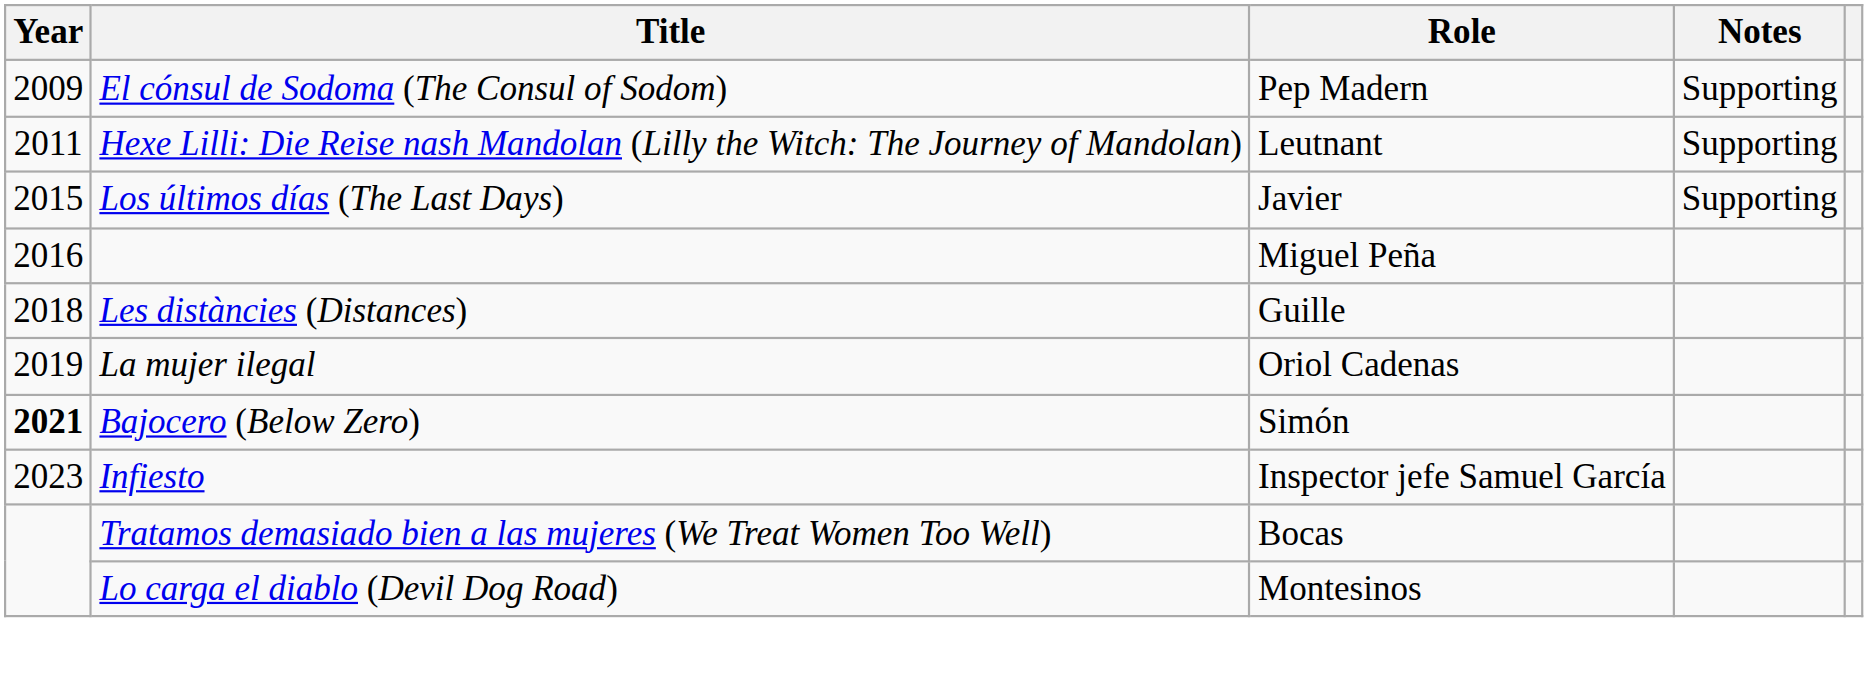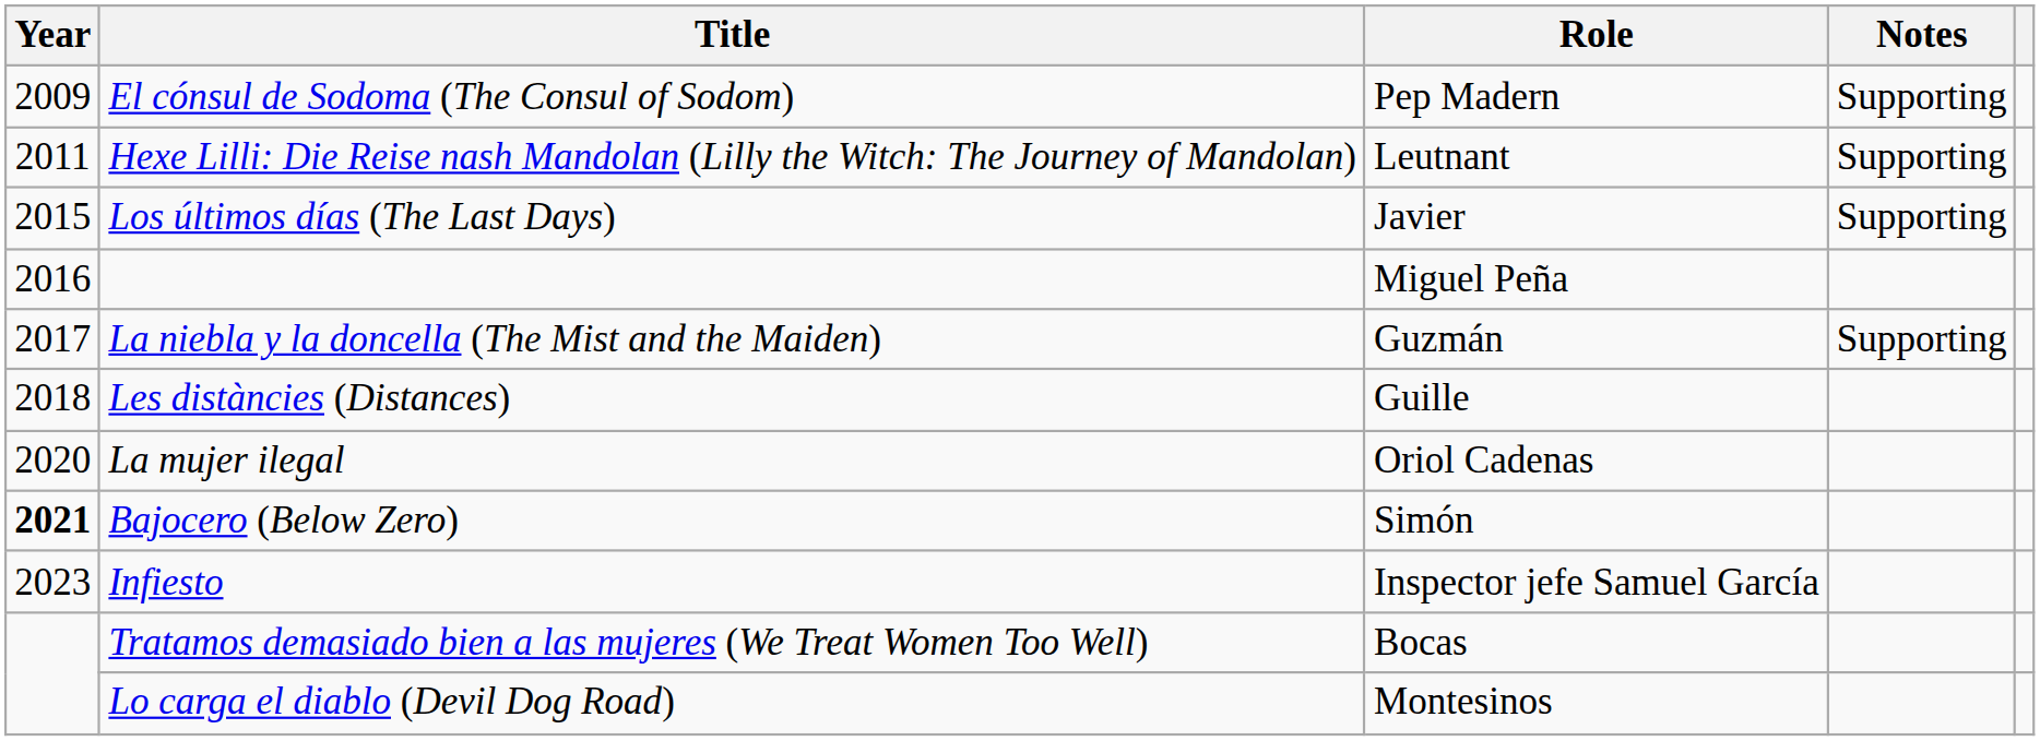+ row: 2017 | La niebla y la doncella (The Mist and the Maiden) | Guzmán | Supporting
La mujer ilegal | Year: 2019 -> 2020
